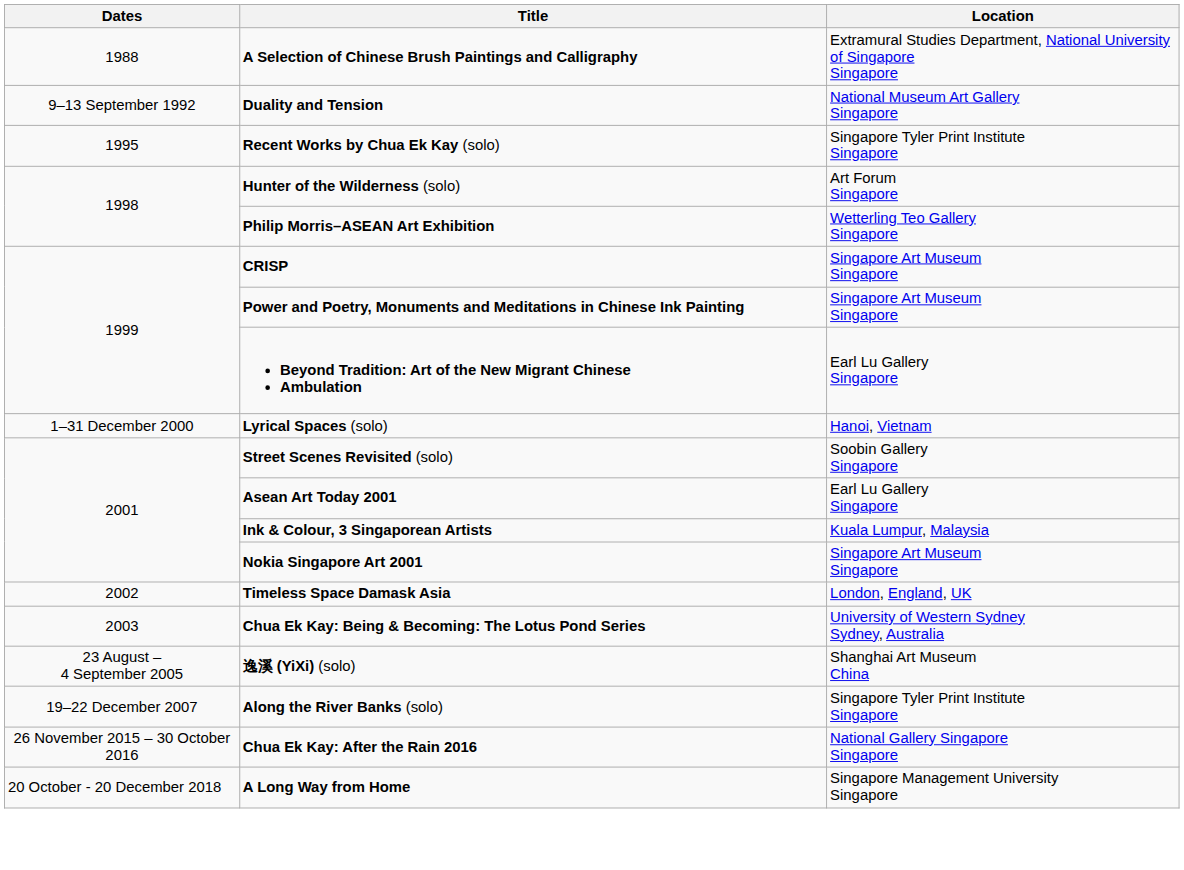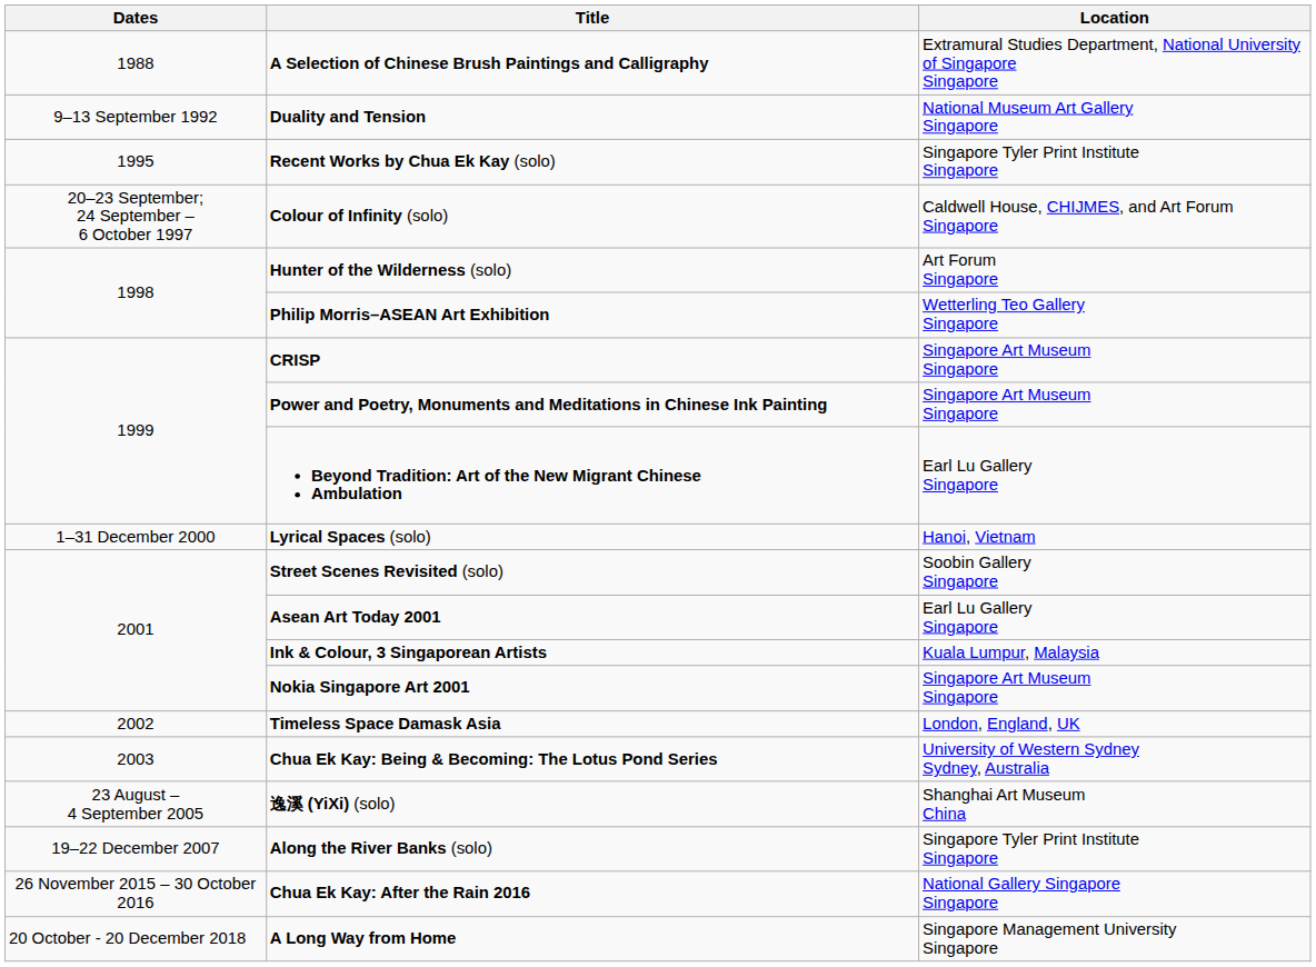+ row: 20–23 September; 24 September – 6 October 1997 | Colour of Infinity (solo) | Caldwell House, CHIJMES, and Art Forum Singapore
